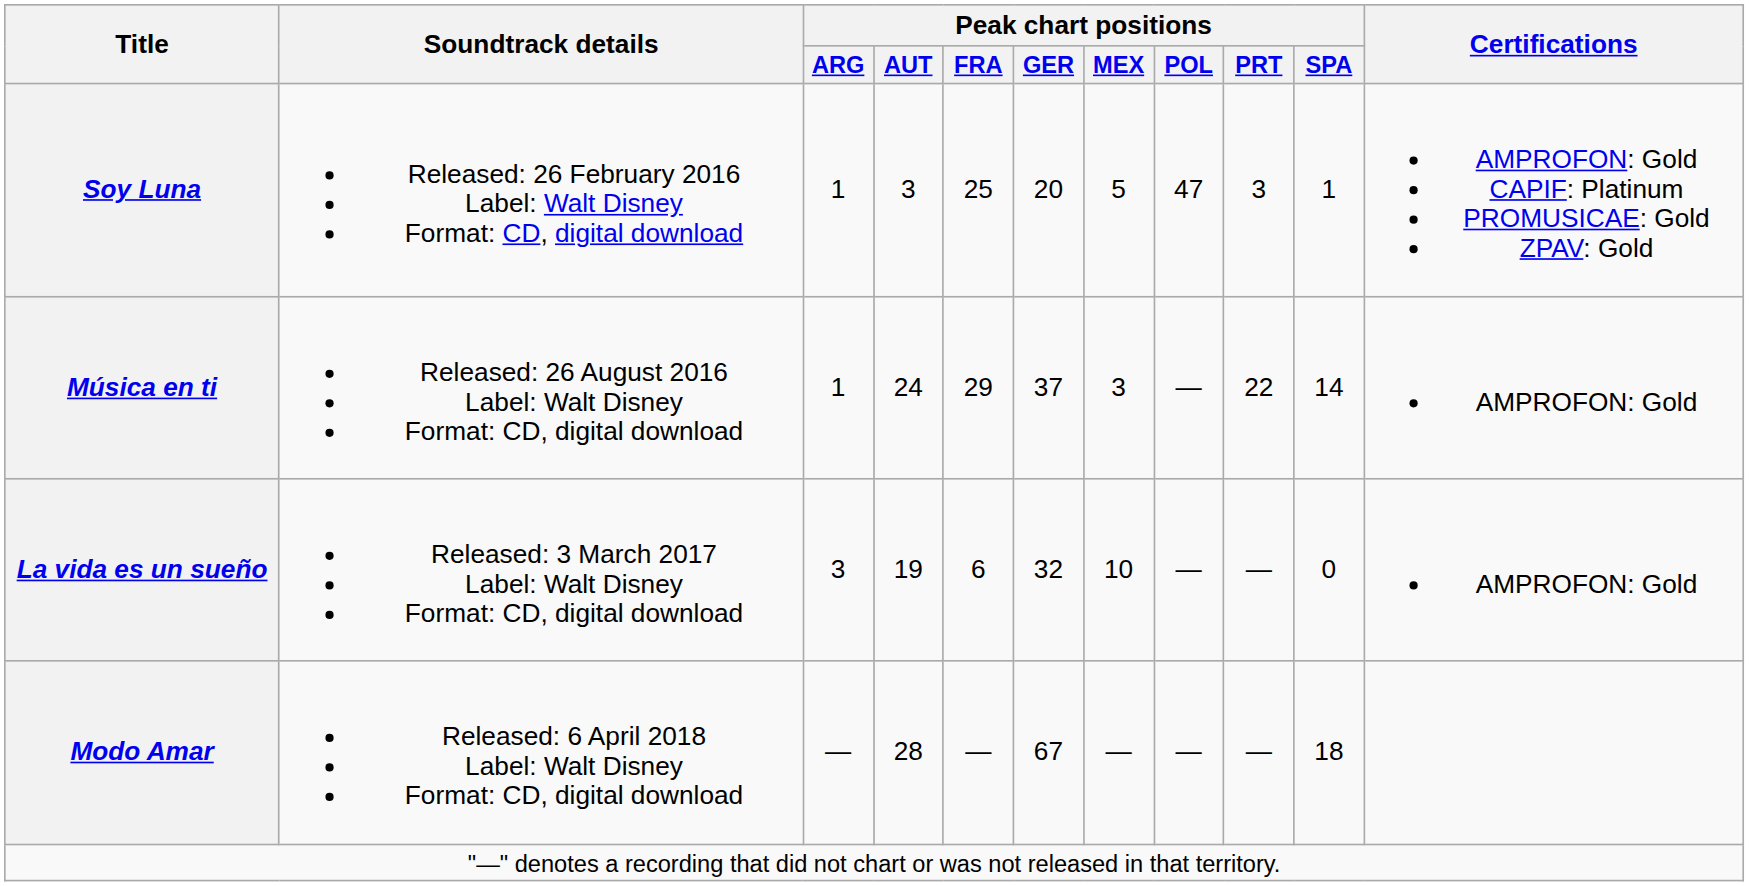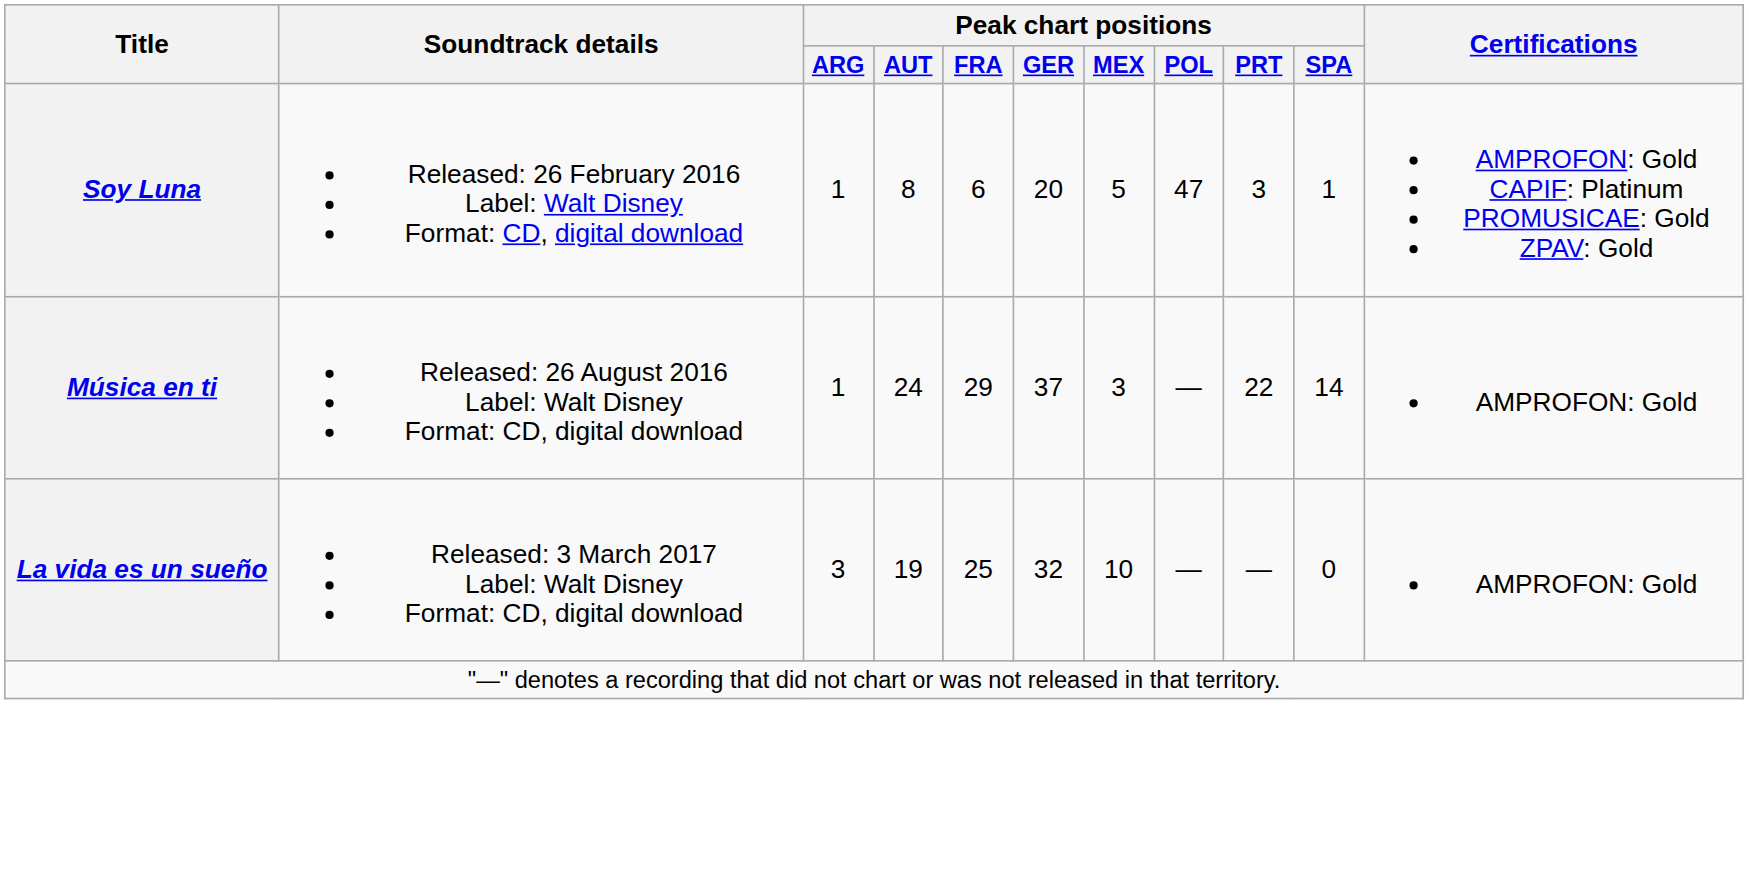Soy Luna | Peak chart positions / AUT: 3 -> 8
Soy Luna | Peak chart positions / FRA: 25 -> 6
La vida es un sueño | Peak chart positions / FRA: 6 -> 25
- row: Modo Amar | Released: 6 April 2018 Label: Walt Disney Format: CD, digital download | — | 28 | — | 67 | — | — | — | 18
